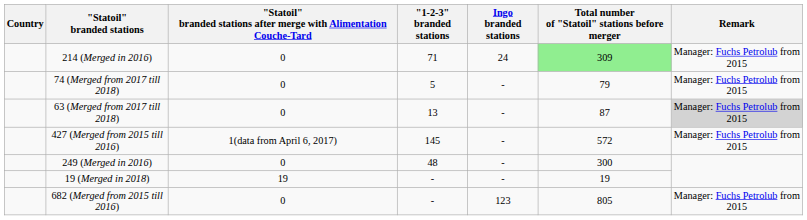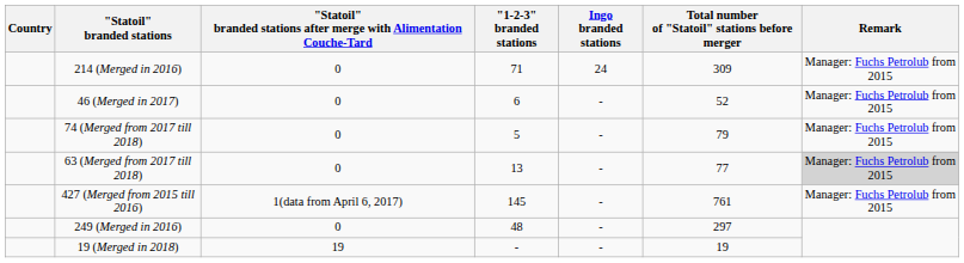214 (Merged in 2016) | Total number of "Statoil" stations before merger: lightgreen background -> no background
+ row: 46 (Merged in 2017) | 0 | 6 | - | 52 | Manager: Fuchs Petrolub from 2015
63 (Merged from 2017 till 2018) | Total number of "Statoil" stations before merger: 87 -> 77
427 (Merged from 2015 till 2016) | Total number of "Statoil" stations before merger: 572 -> 761
249 (Merged in 2016) | Total number of "Statoil" stations before merger: 300 -> 297
- row: 682 (Merged from 2015 till 2016) | 0 | - | 123 | 805 | Manager: Fuchs Petrolub from 2015
